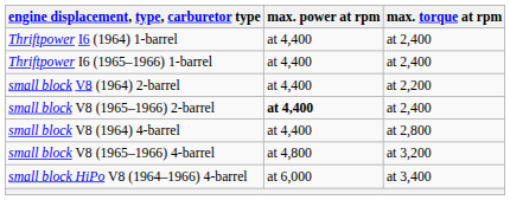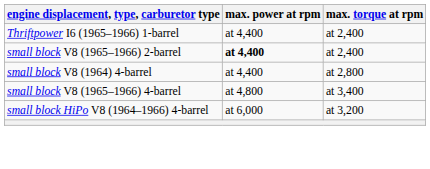- row: Thriftpower I6 (1964) 1-barrel | at 4,400 | at 2,400
- row: small block V8 (1964) 2-barrel | at 4,400 | at 2,200
small block V8 (1965–1966) 4-barrel | max. torque at rpm: at 3,200 -> at 3,400
small block HiPo V8 (1964–1966) 4-barrel | max. torque at rpm: at 3,400 -> at 3,200
